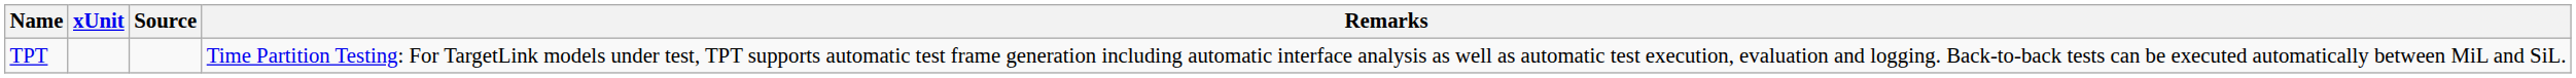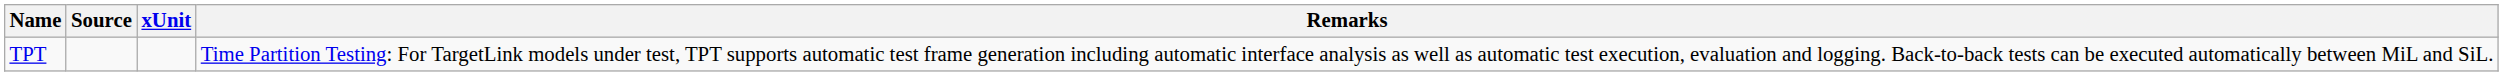columns swapped: xUnit <-> Source
